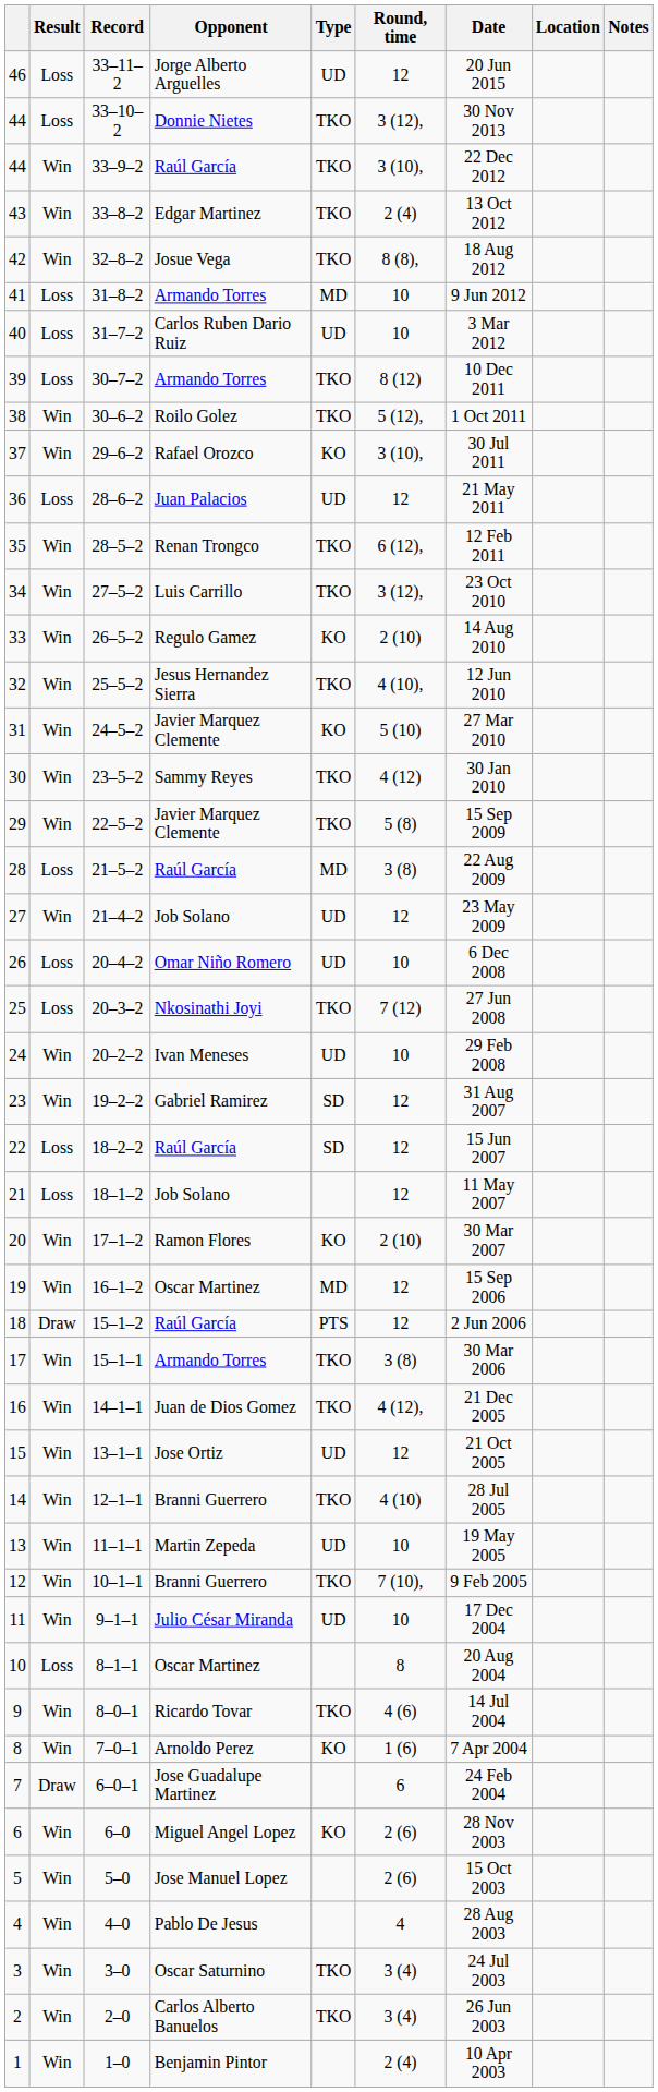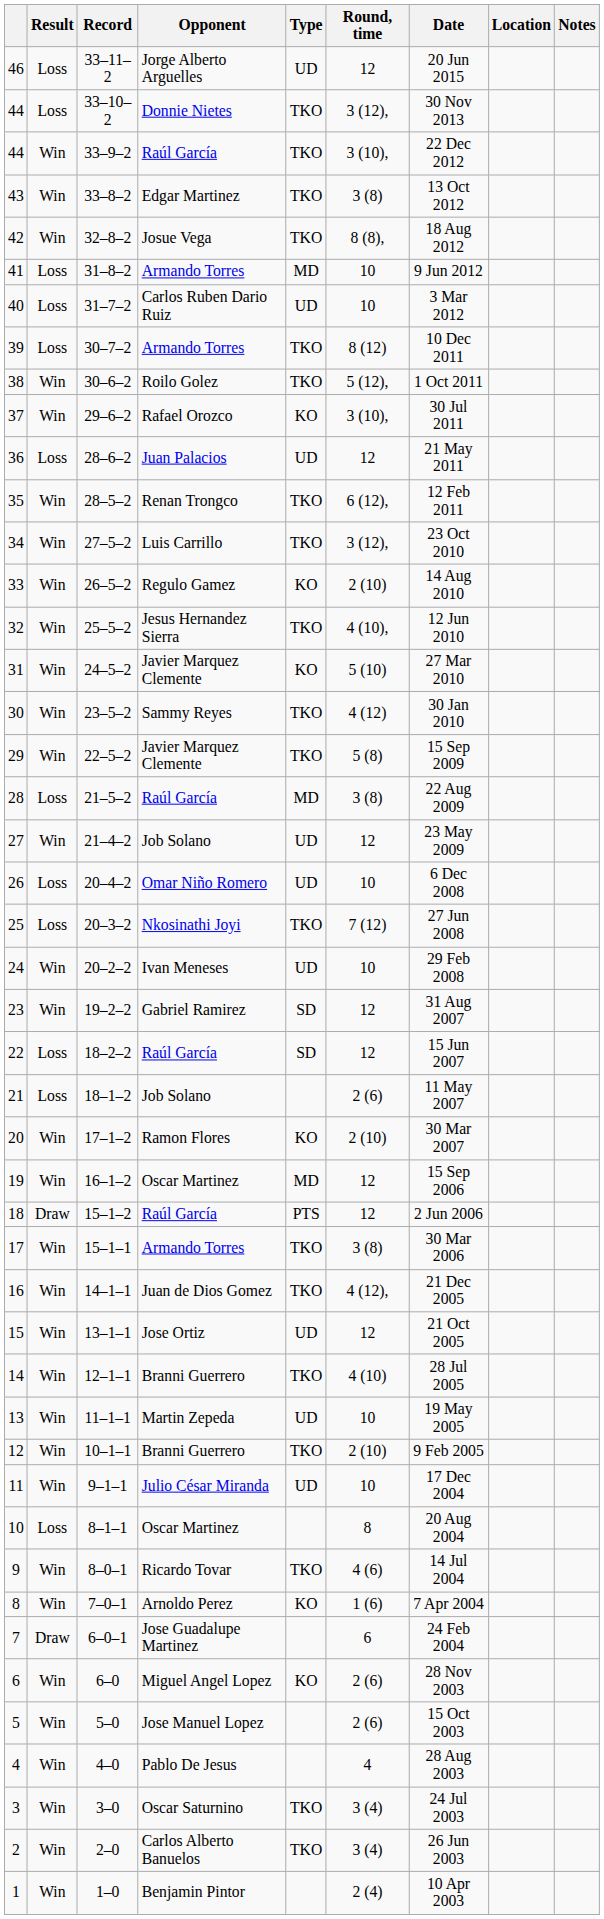33–8–2 | Round, time: 2 (4) -> 3 (8)
18–1–2 | Round, time: 12 -> 2 (6)
10–1–1 | Round, time: 7 (10), -> 2 (10)
